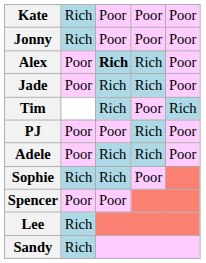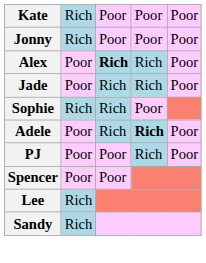- row: Tim | Rich | Poor | Rich
rows swapped: PJ <-> Sophie
Adele | column 4: normal -> bold
